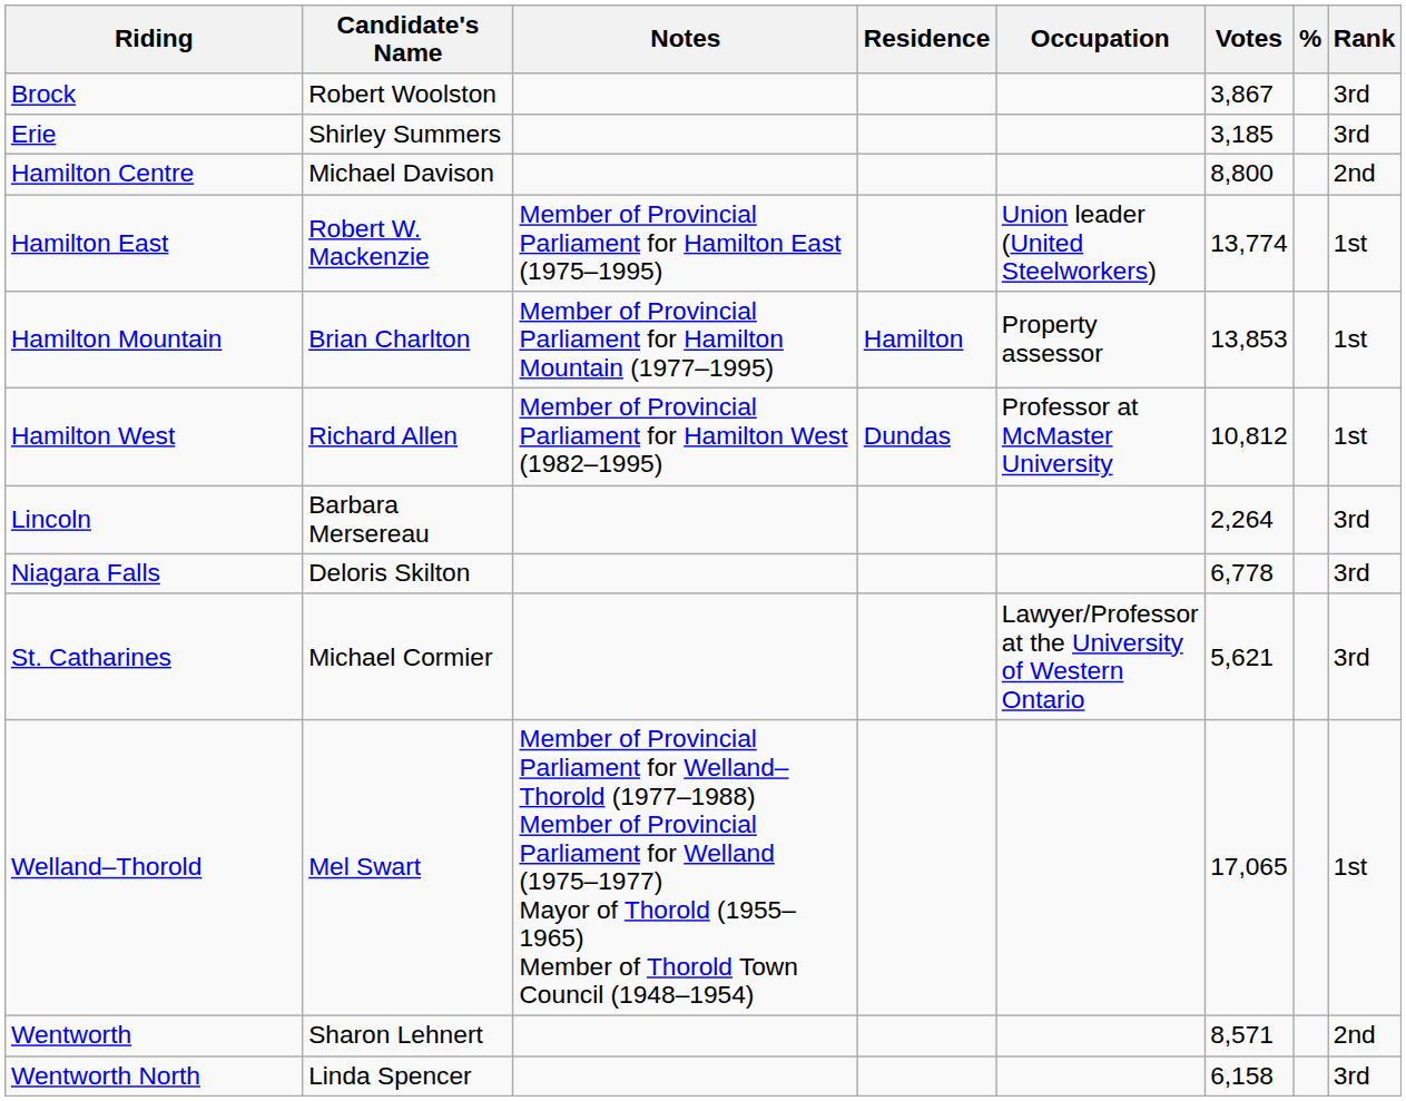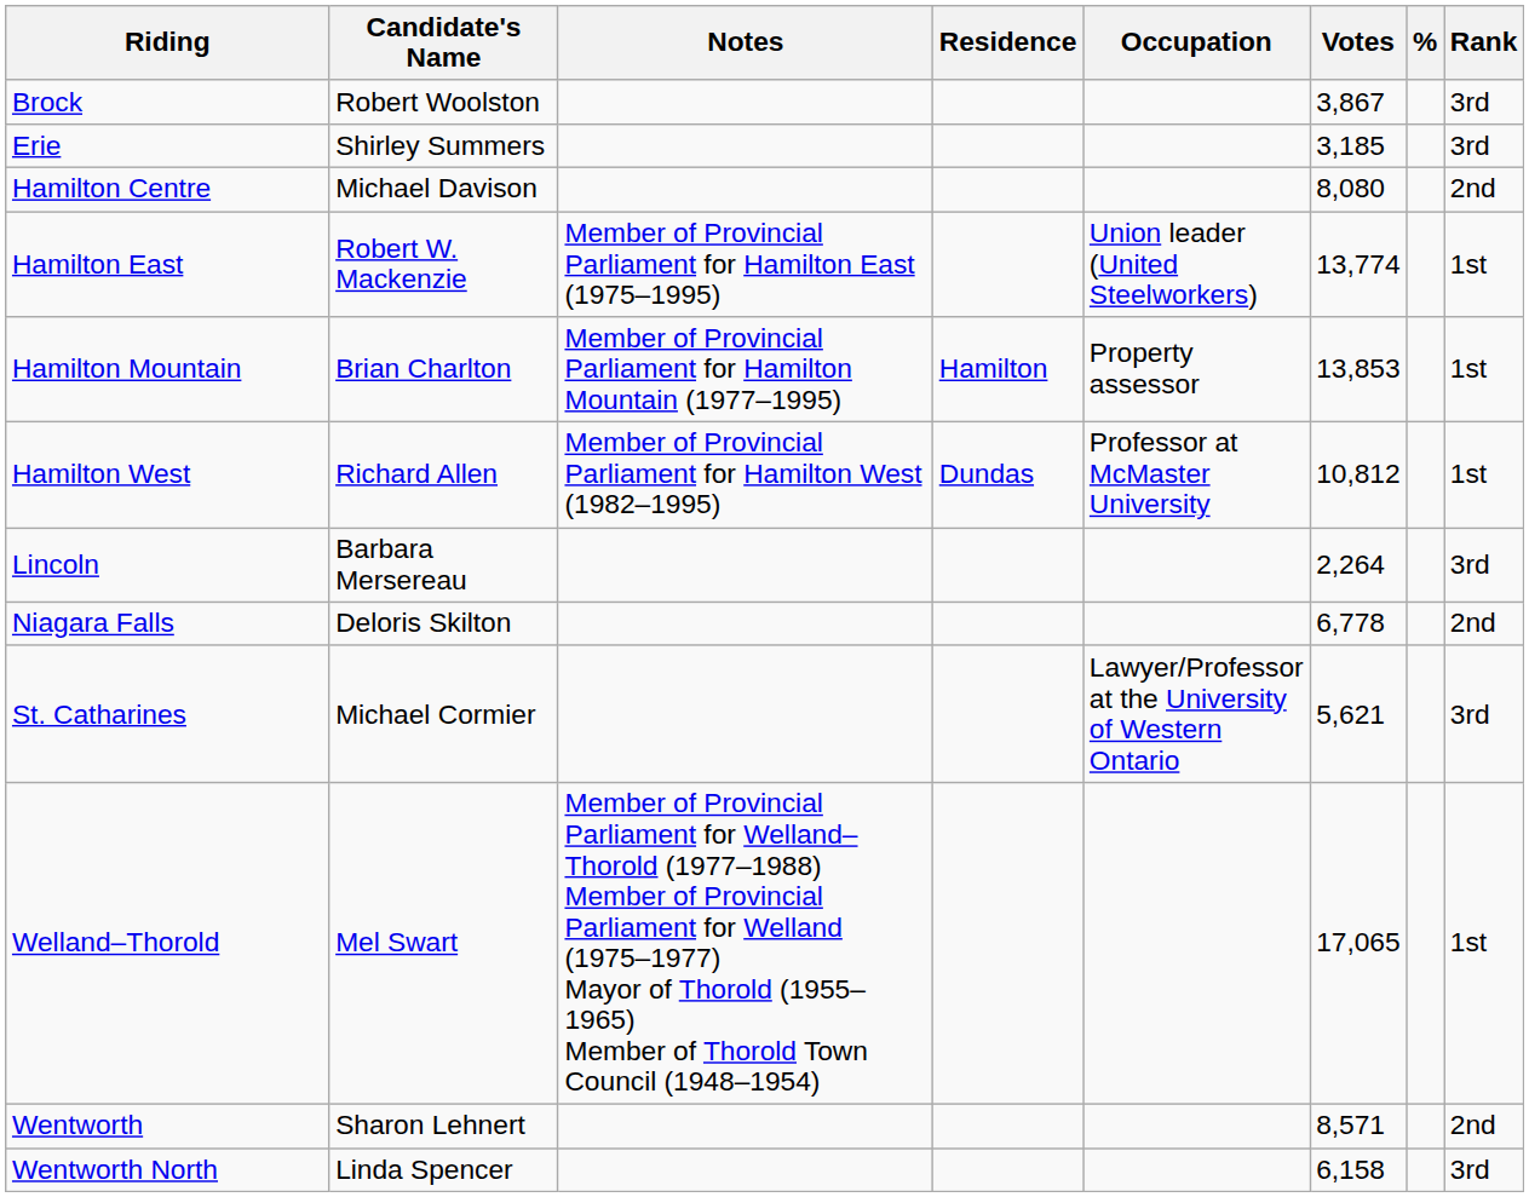Hamilton Centre | Votes: 8,800 -> 8,080
Niagara Falls | Rank: 3rd -> 2nd
